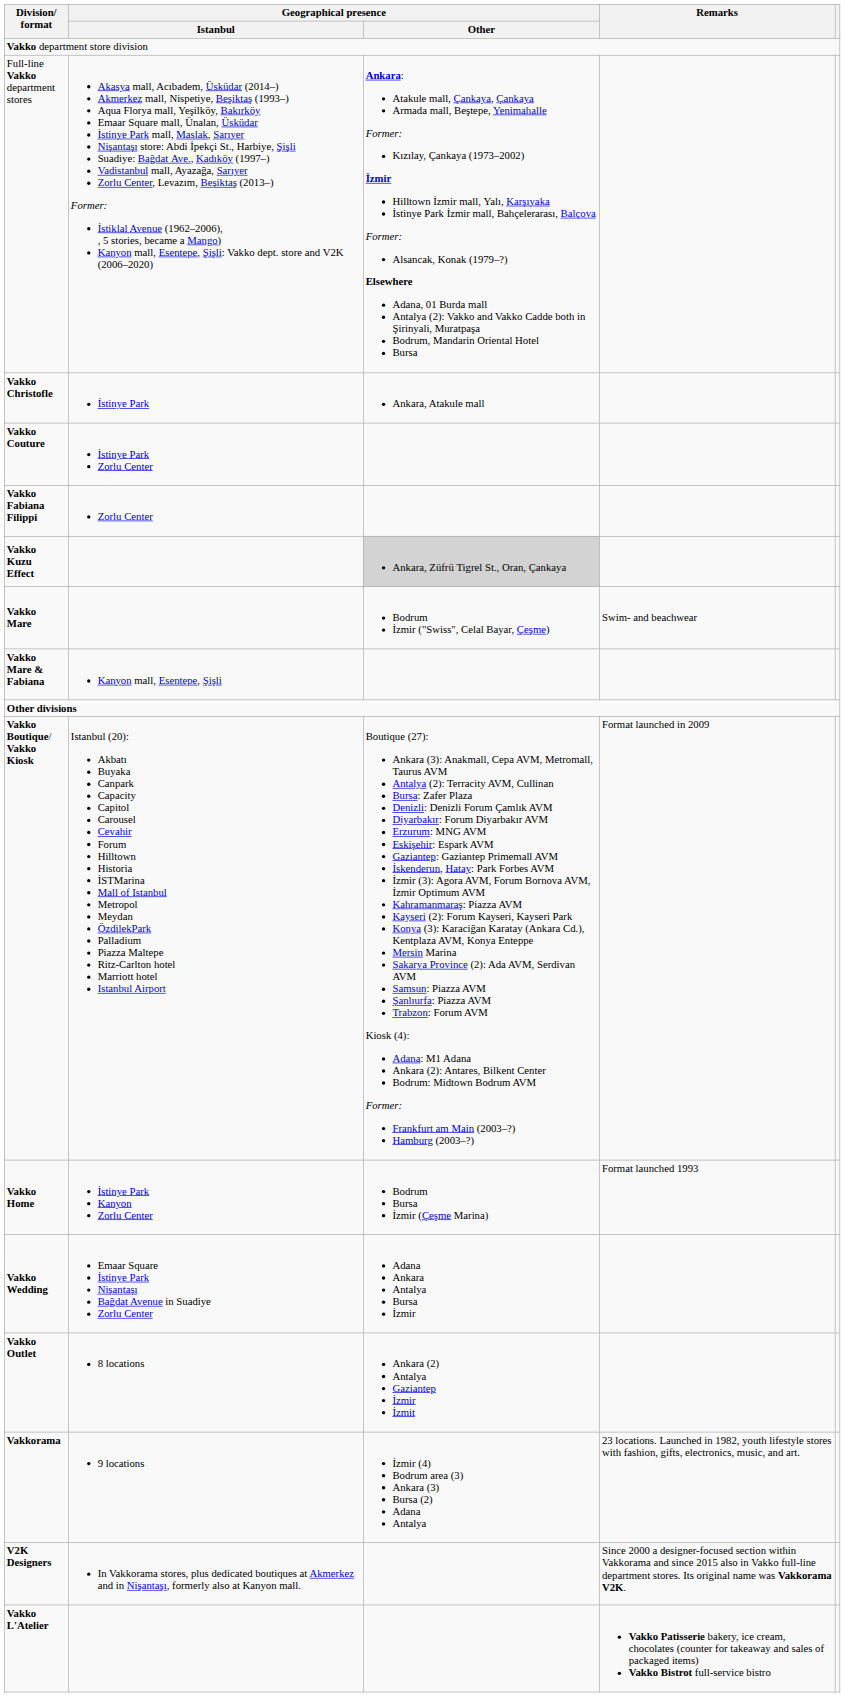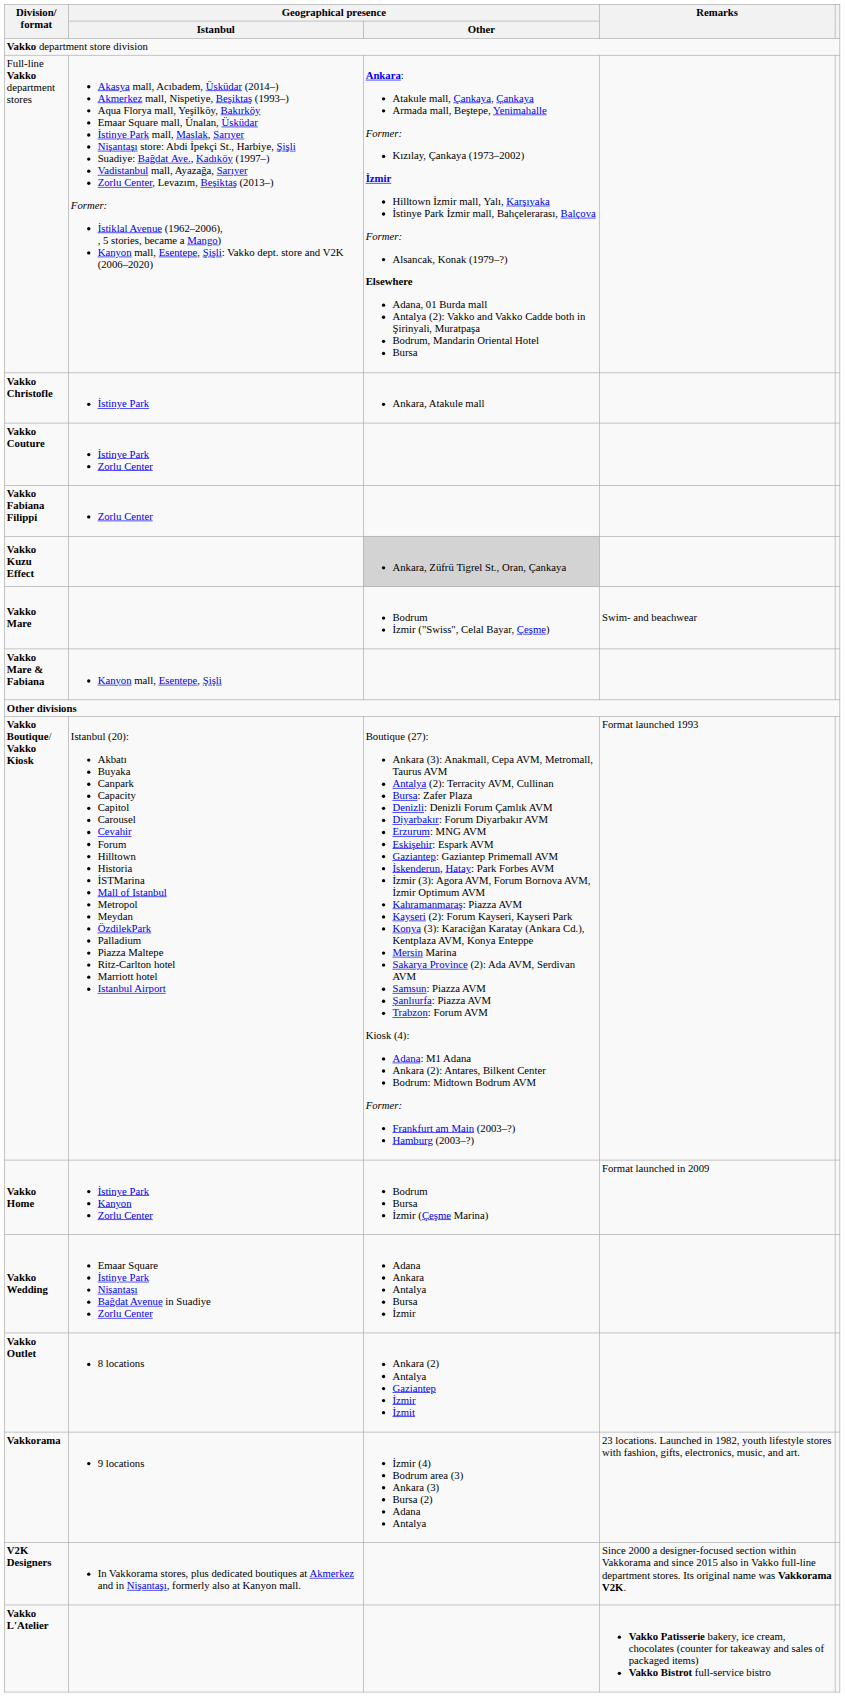Vakko Boutique/ Vakko Kiosk | Remarks: Format launched in 2009 -> Format launched 1993
Vakko Home | Remarks: Format launched 1993 -> Format launched in 2009
